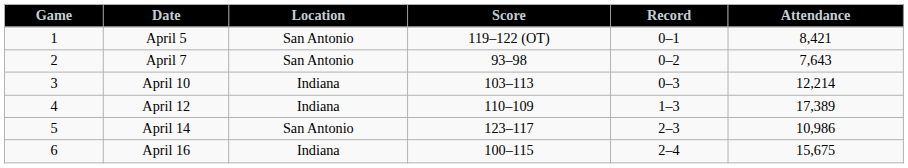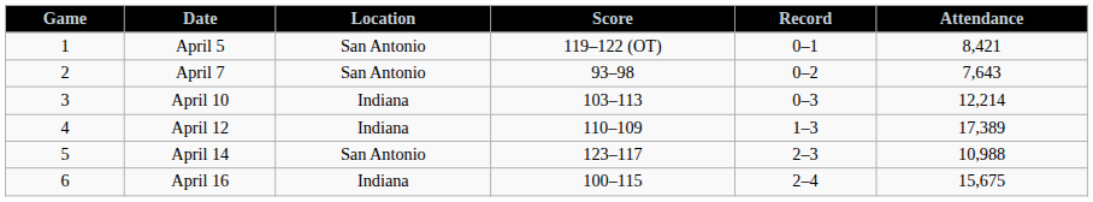April 14 | Attendance: 10,986 -> 10,988
